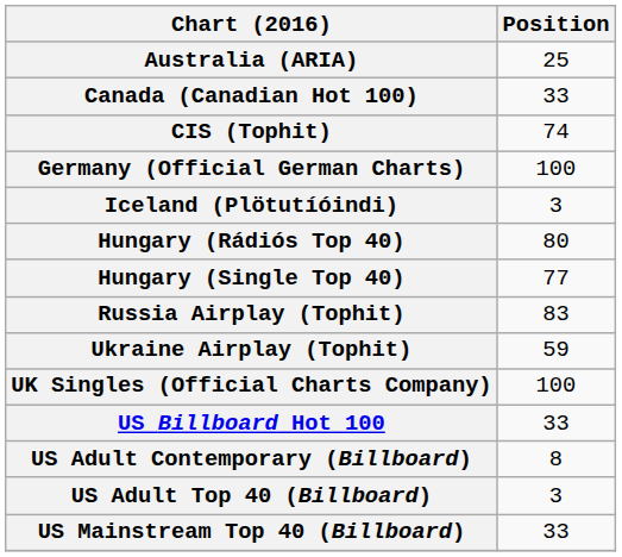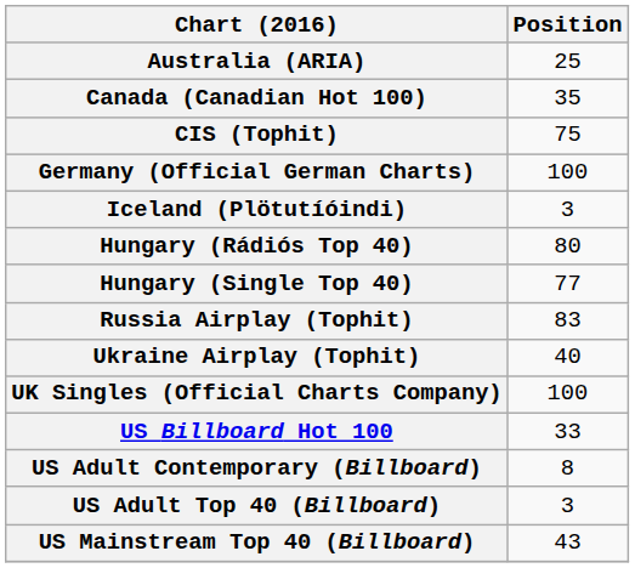Canada (Canadian Hot 100) | Position: 33 -> 35
CIS (Tophit) | Position: 74 -> 75
Ukraine Airplay (Tophit) | Position: 59 -> 40
US Mainstream Top 40 (Billboard) | Position: 33 -> 43
